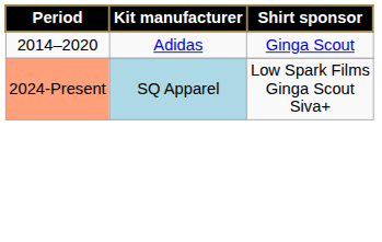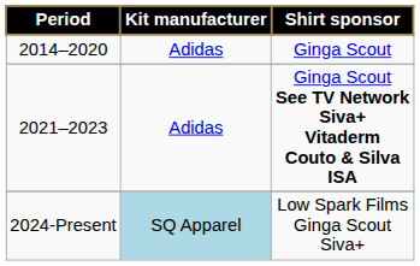+ row: 2021–2023 | Adidas | Ginga Scout See TV Network Siva+ Vitaderm Couto & Silva ISA
Low Spark Films Ginga Scout Siva+ | Period: lightsalmon background -> no background
